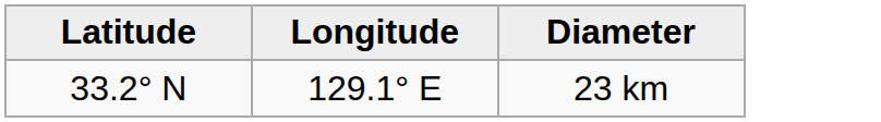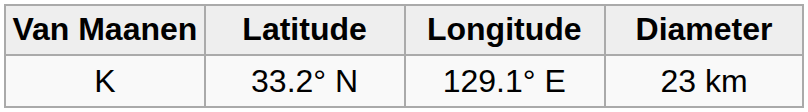+ column: Van Maanen | K
